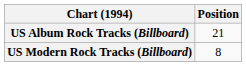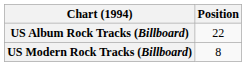US Album Rock Tracks (Billboard) | Position: 21 -> 22
